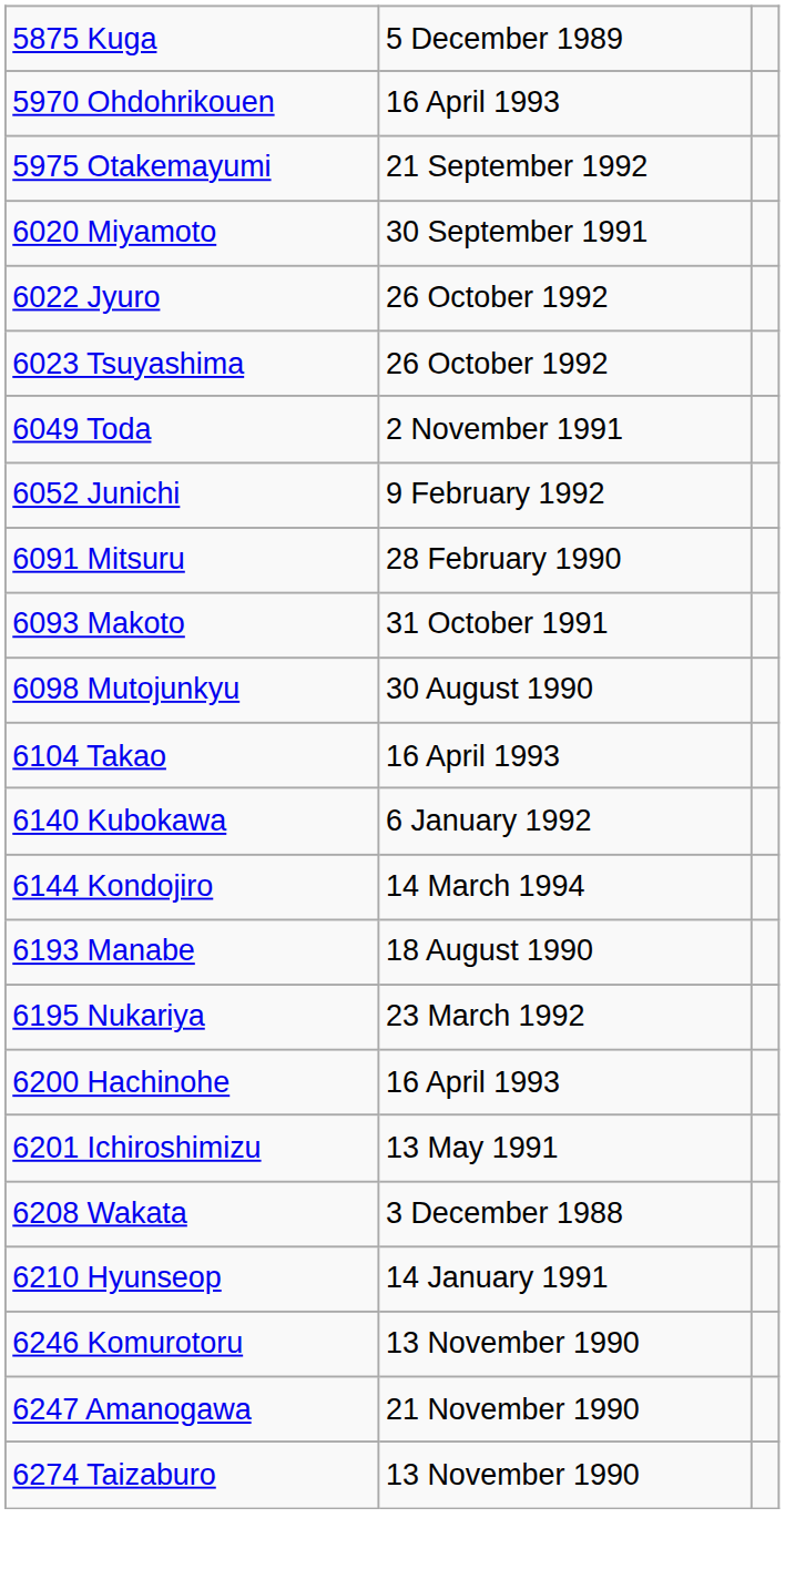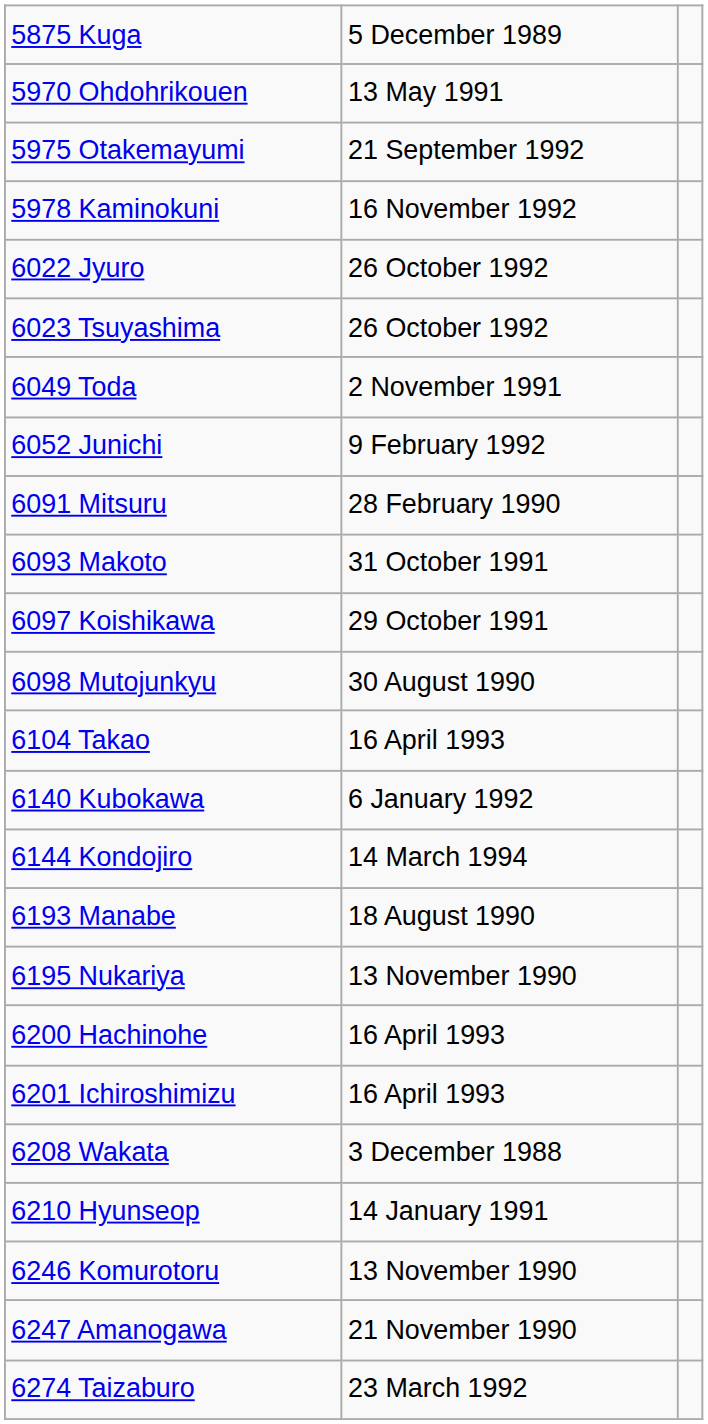5970 Ohdohrikouen | column 2: 16 April 1993 -> 13 May 1991
+ row: 5978 Kaminokuni | 16 November 1992
- row: 6020 Miyamoto | 30 September 1991
+ row: 6097 Koishikawa | 29 October 1991
6195 Nukariya | column 2: 23 March 1992 -> 13 November 1990
6201 Ichiroshimizu | column 2: 13 May 1991 -> 16 April 1993
6274 Taizaburo | column 2: 13 November 1990 -> 23 March 1992
